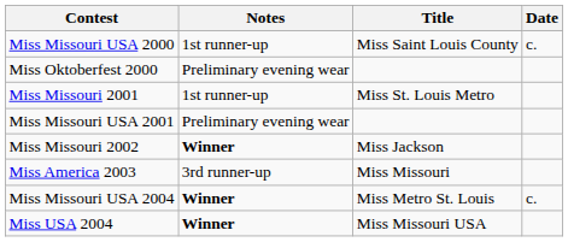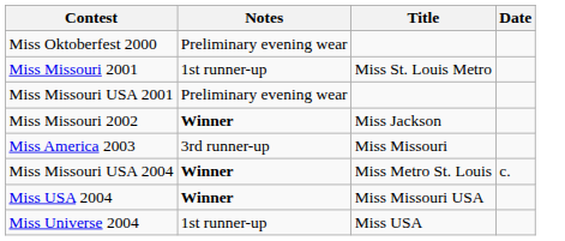- row: Miss Missouri USA 2000 | 1st runner-up | Miss Saint Louis County | c.
+ row: Miss Universe 2004 | 1st runner-up | Miss USA
